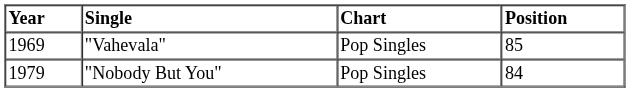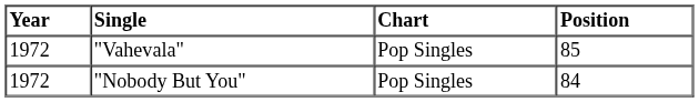"Vahevala" | Year: 1969 -> 1972
"Nobody But You" | Year: 1979 -> 1972
